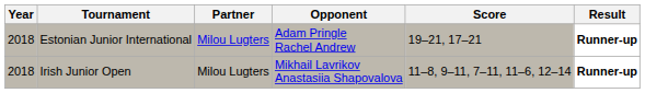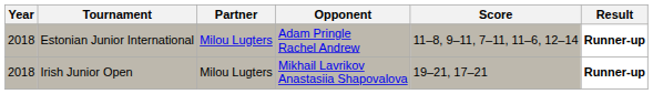Estonian Junior International | Score: 19–21, 17–21 -> 11–8, 9–11, 7–11, 11–6, 12–14
Irish Junior Open | Score: 11–8, 9–11, 7–11, 11–6, 12–14 -> 19–21, 17–21
